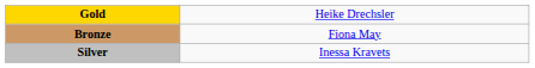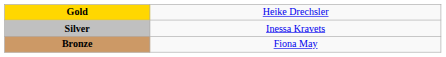rows swapped: Silver <-> Bronze
